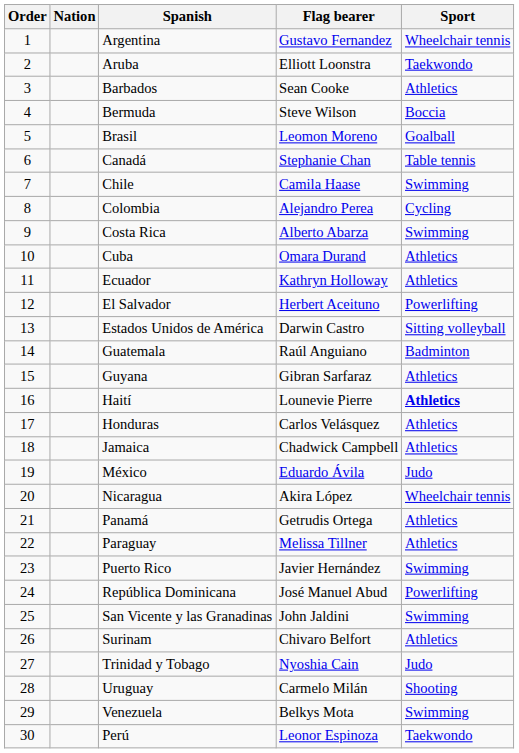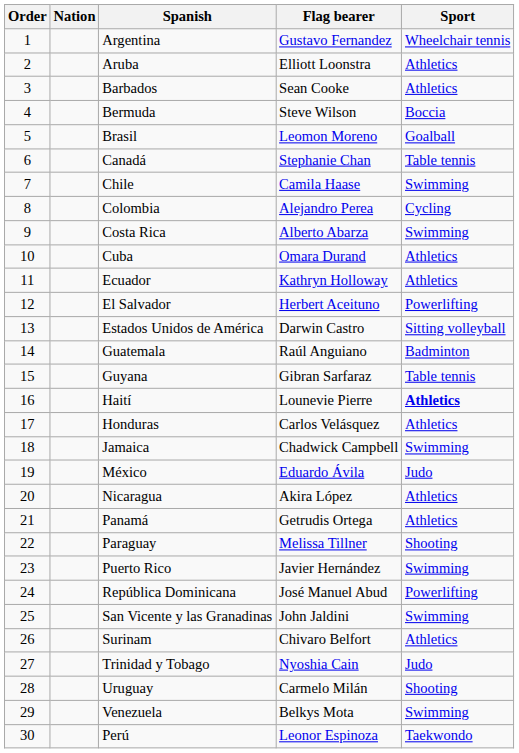Aruba | Sport: Taekwondo -> Athletics
Guyana | Sport: Athletics -> Table tennis
Jamaica | Sport: Athletics -> Swimming
Nicaragua | Sport: Wheelchair tennis -> Athletics
Paraguay | Sport: Athletics -> Shooting
